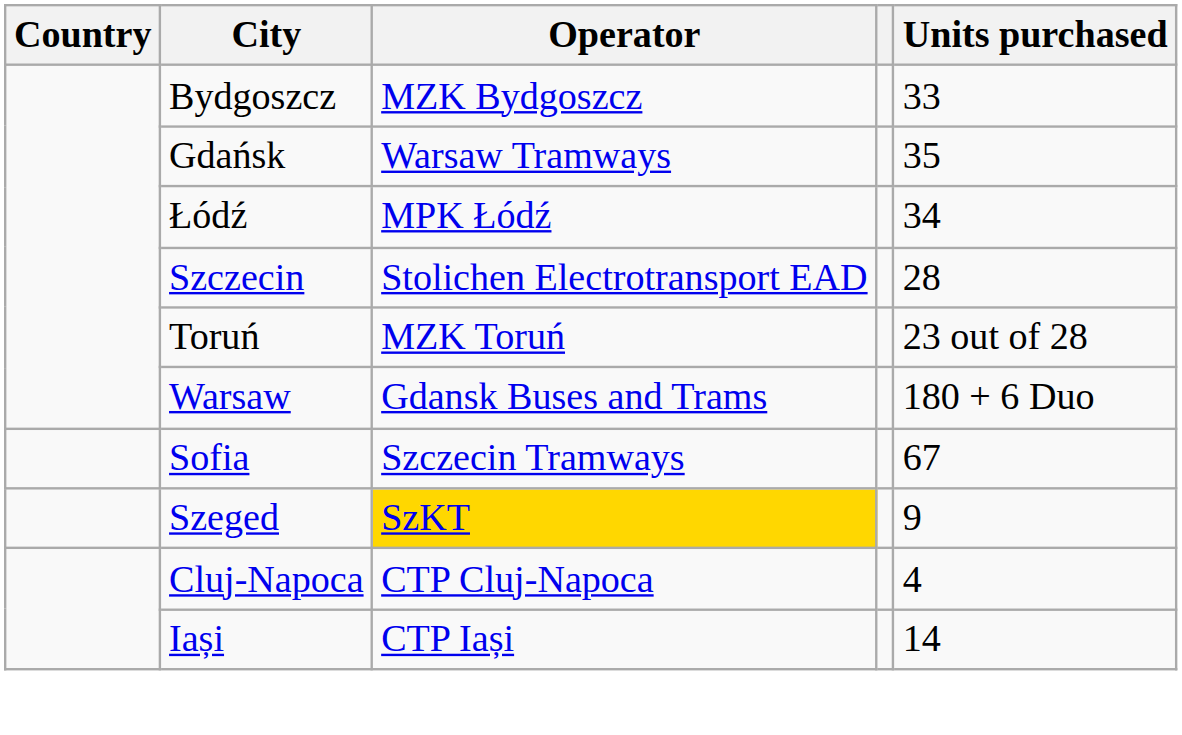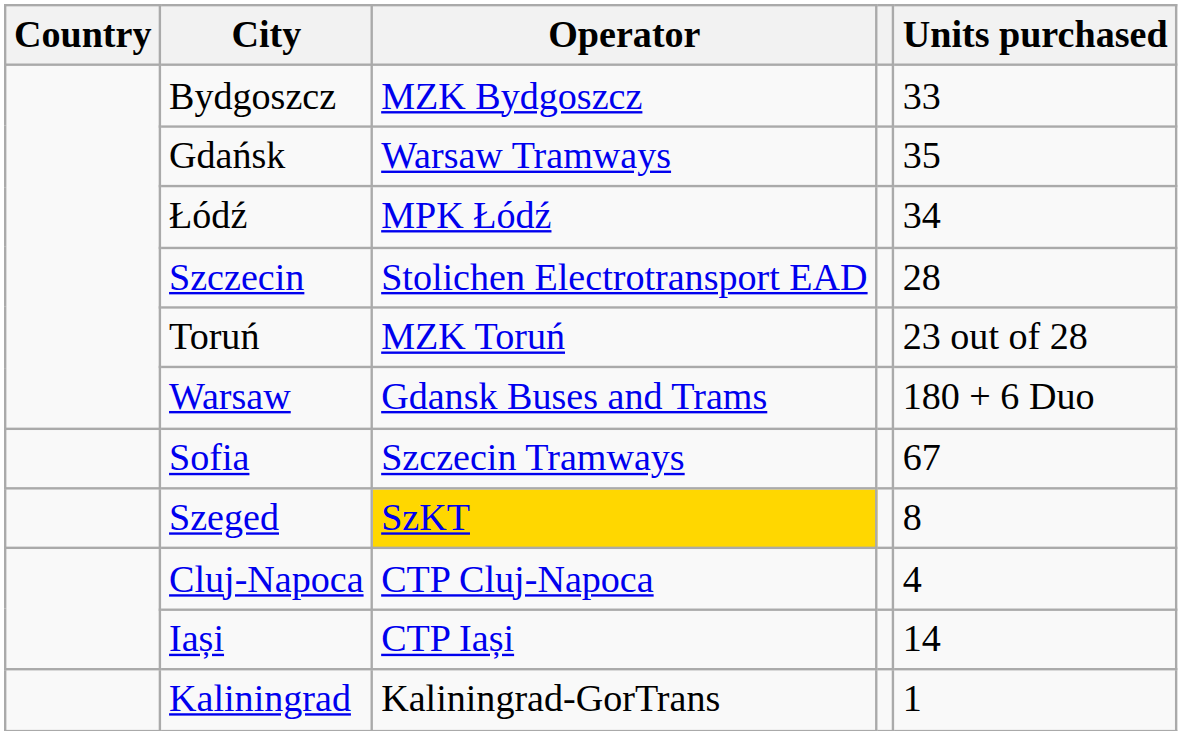Szeged | Units purchased: 9 -> 8
+ row: Kaliningrad | Kaliningrad-GorTrans | 1
